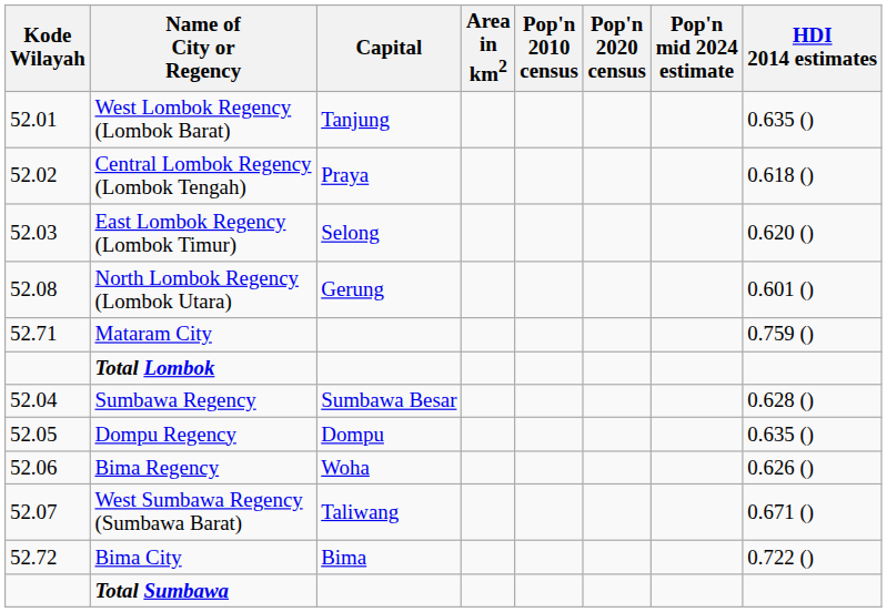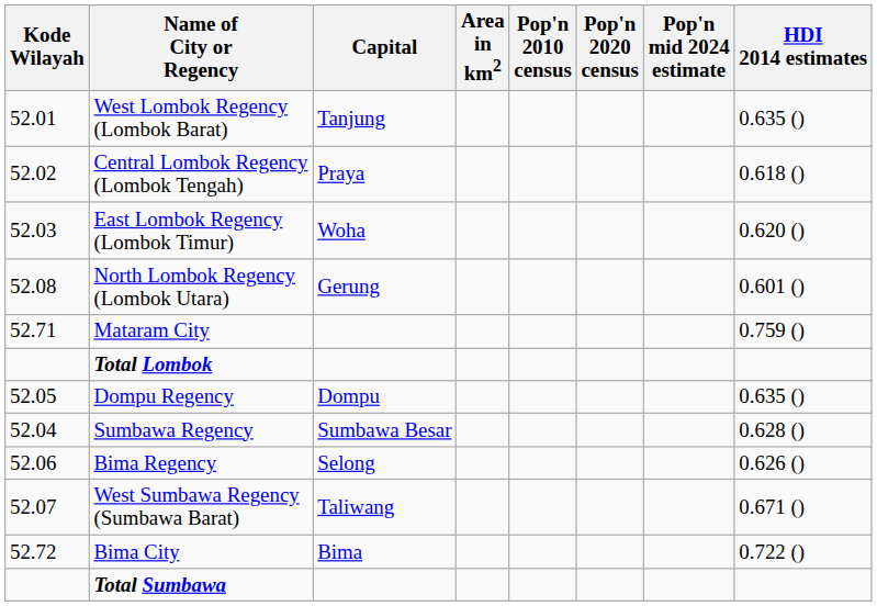East Lombok Regency (Lombok Timur) | Capital: Selong -> Woha
rows swapped: Sumbawa Regency <-> Dompu Regency
Bima Regency | Capital: Woha -> Selong
